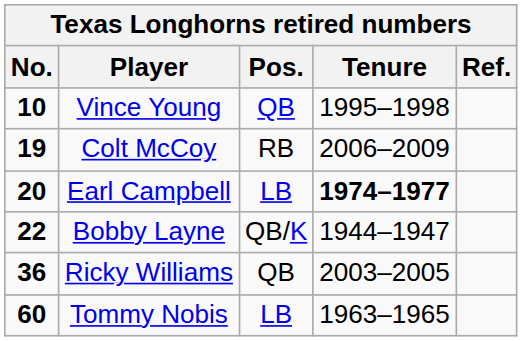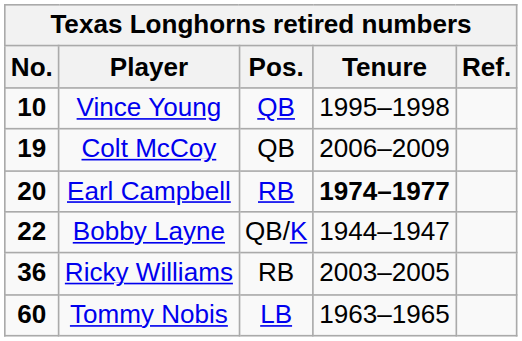Colt McCoy | Pos.: RB -> QB
Earl Campbell | Pos.: LB -> RB
Ricky Williams | Pos.: QB -> RB
